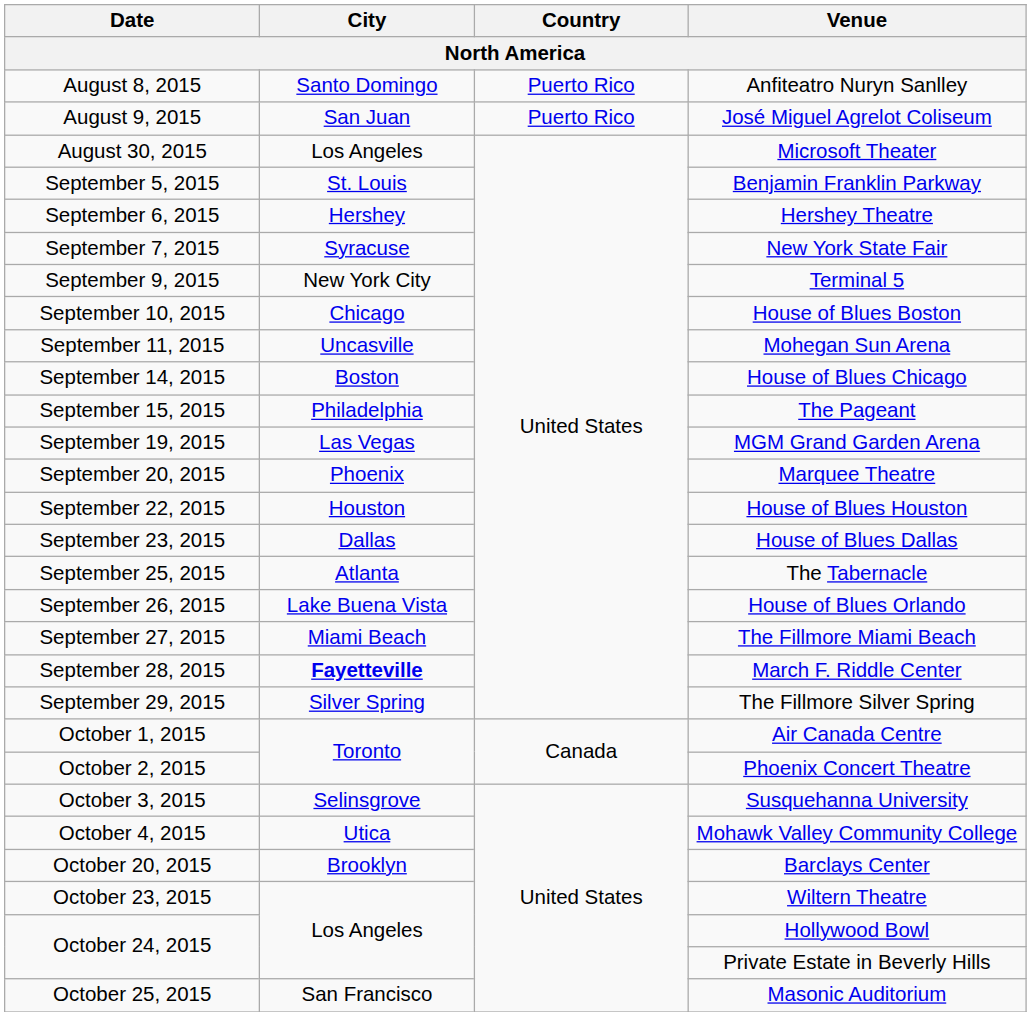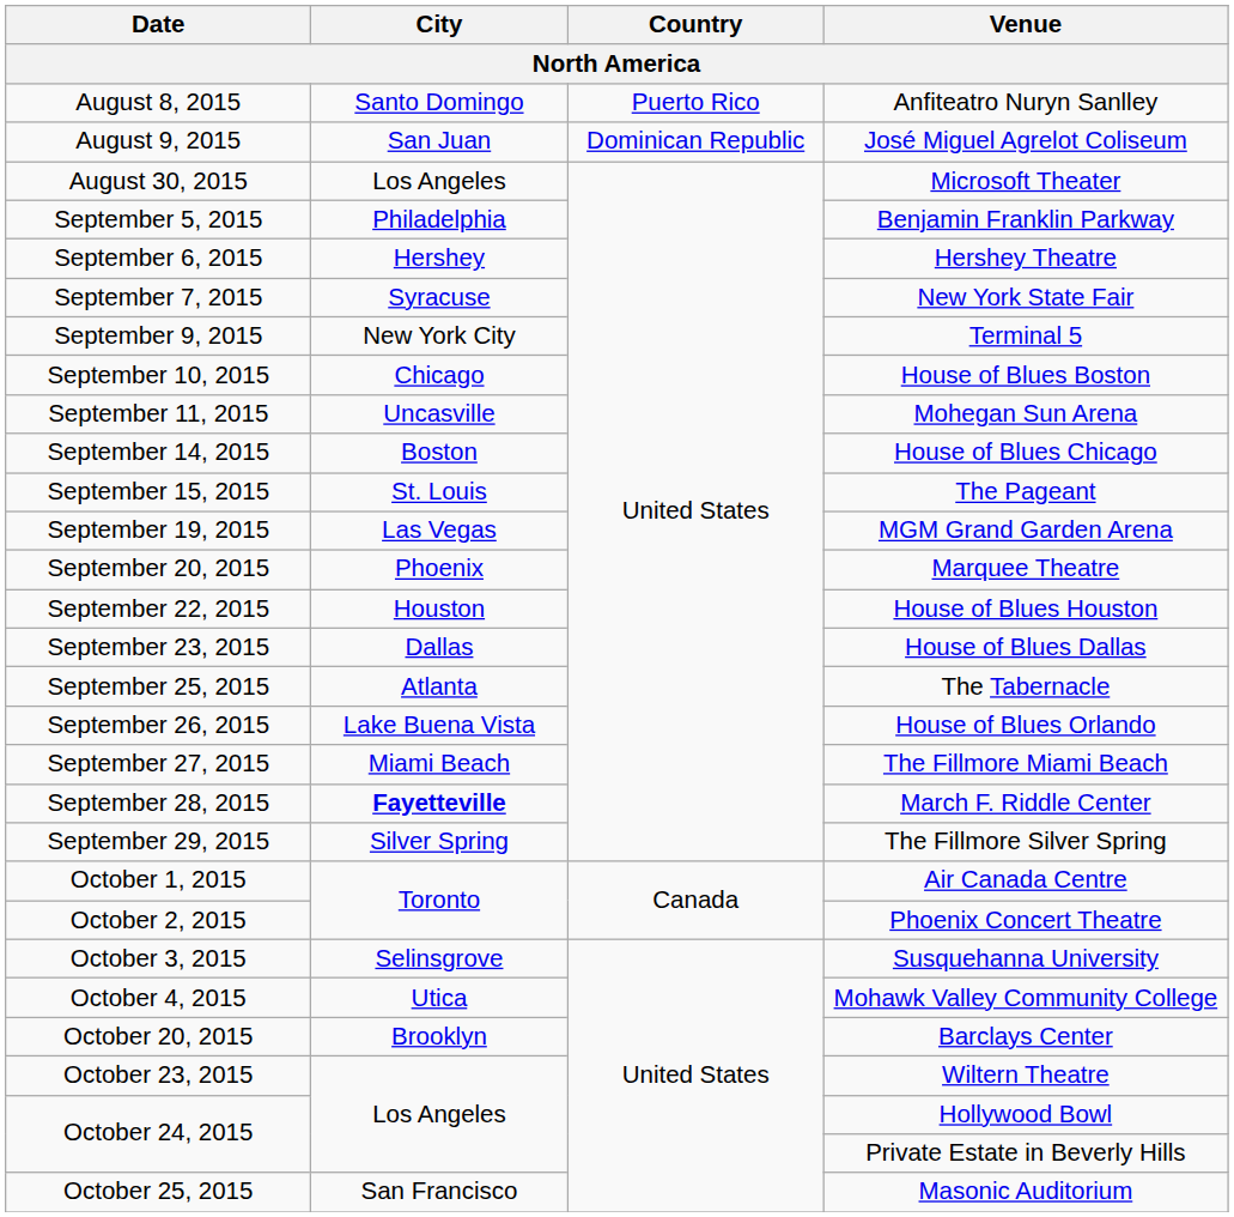José Miguel Agrelot Coliseum | Country: Puerto Rico -> Dominican Republic
Benjamin Franklin Parkway | City: St. Louis -> Philadelphia
The Pageant | City: Philadelphia -> St. Louis
